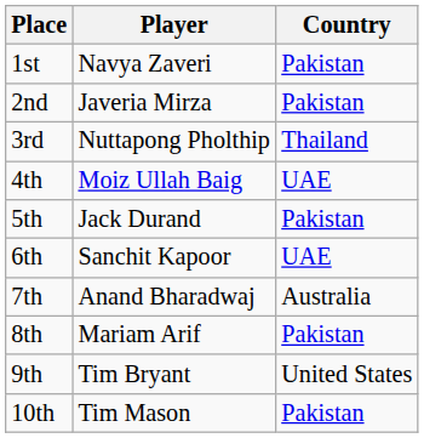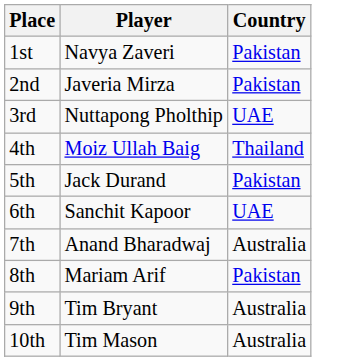3rd | Country: Thailand -> UAE
4th | Country: UAE -> Thailand
9th | Country: United States -> Australia
10th | Country: Pakistan -> Australia
